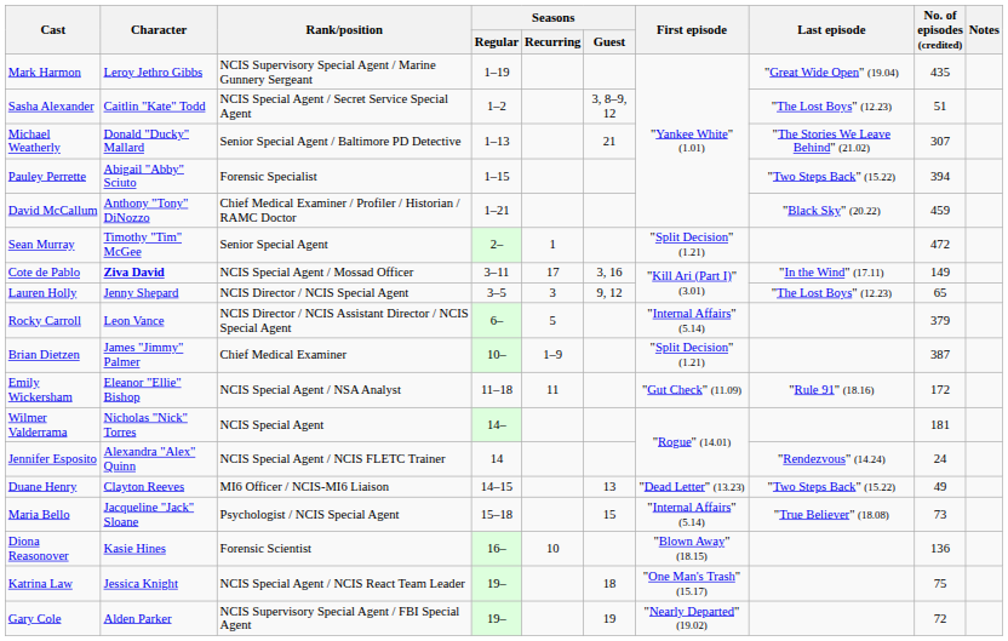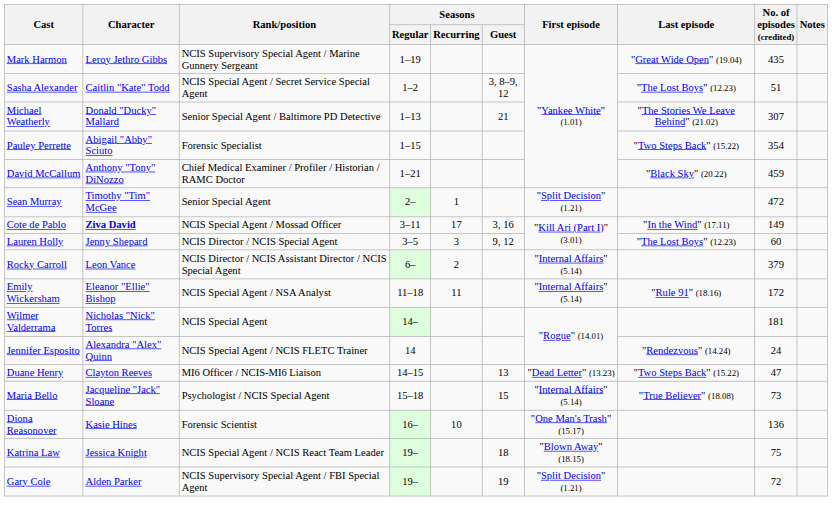Pauley Perrette | No. of episodes (credited): 394 -> 354
Lauren Holly | No. of episodes (credited): 65 -> 60
Rocky Carroll | Seasons / Recurring: 5 -> 2
- row: Brian Dietzen | James "Jimmy" Palmer | Chief Medical Examiner | 10– | 1–9 | "Split Decision" (1.21) | 387
Emily Wickersham | First episode: "Gut Check" (11.09) -> "Internal Affairs" (5.14)
Duane Henry | No. of episodes (credited): 49 -> 47
Diona Reasonover | First episode: "Blown Away" (18.15) -> "One Man's Trash" (15.17)
Katrina Law | First episode: "One Man's Trash" (15.17) -> "Blown Away" (18.15)
Gary Cole | First episode: "Nearly Departed" (19.02) -> "Split Decision" (1.21)
